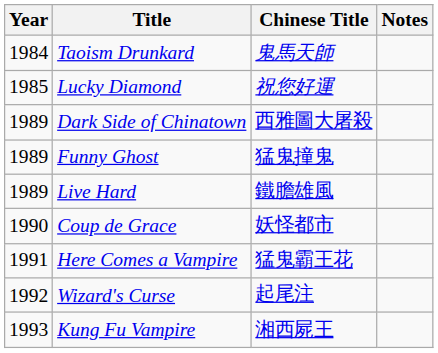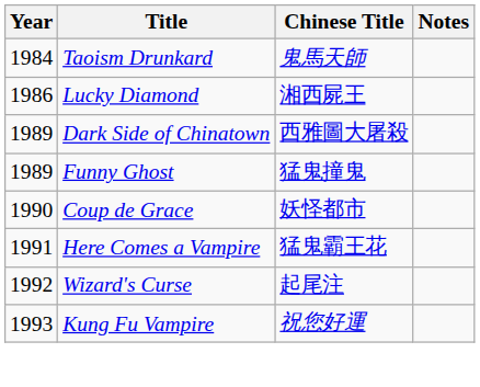Lucky Diamond | Year: 1985 -> 1986
Lucky Diamond | Chinese Title: 祝您好運 -> 湘西屍王
- row: 1989 | Live Hard | 鐵膽雄風
Kung Fu Vampire | Chinese Title: 湘西屍王 -> 祝您好運
